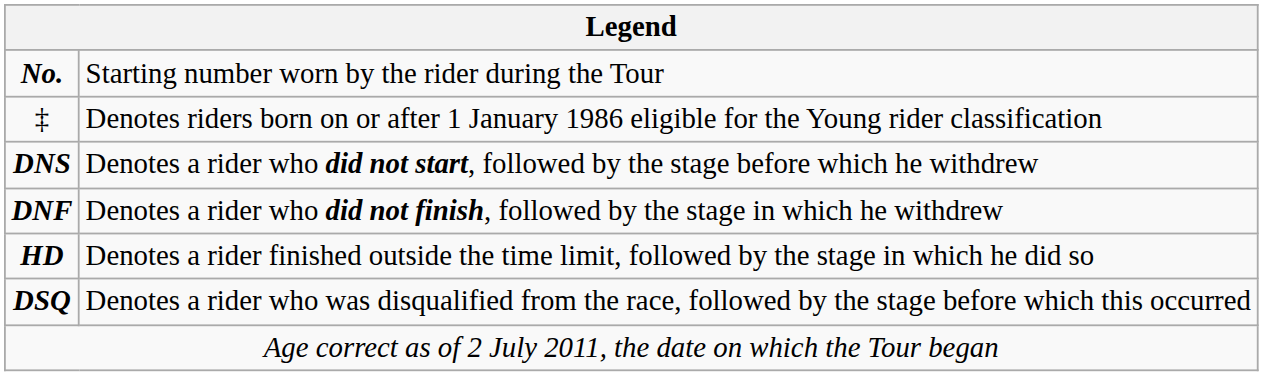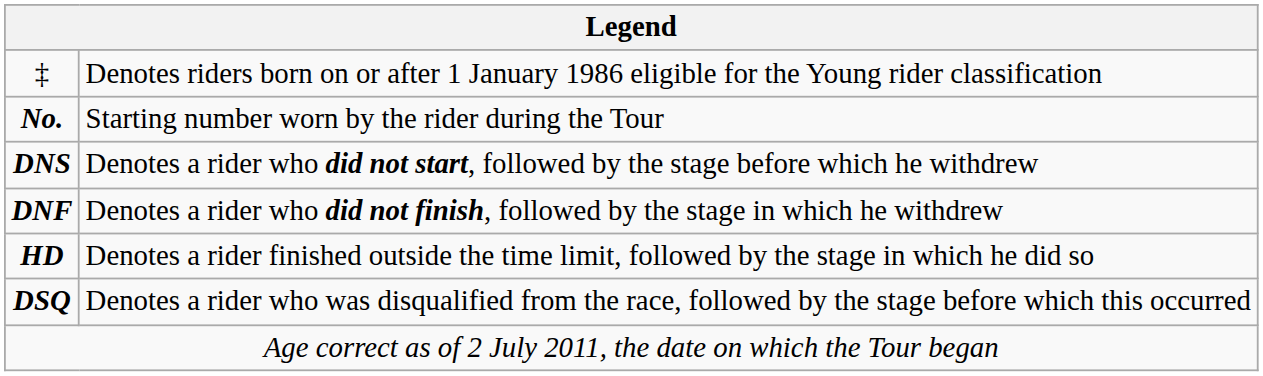rows swapped: No. <-> ‡
